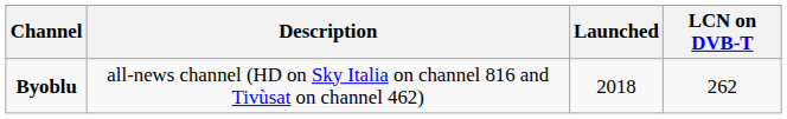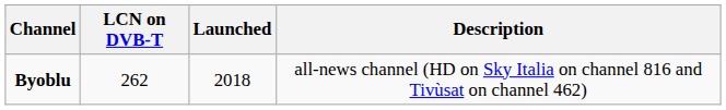columns swapped: LCN on DVB-T <-> Description
